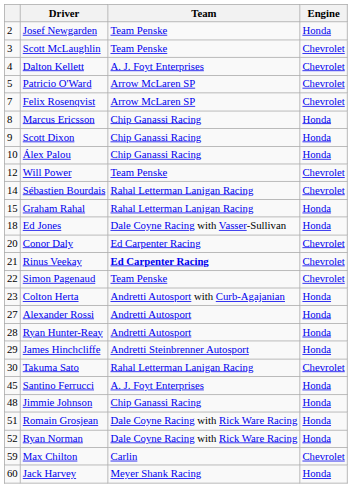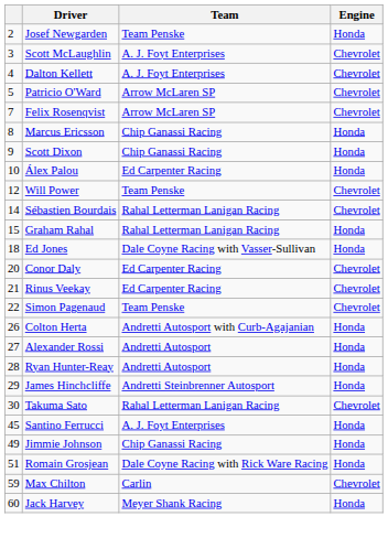Scott McLaughlin | Team: Team Penske -> A. J. Foyt Enterprises
Álex Palou | Team: Chip Ganassi Racing -> Ed Carpenter Racing
Rinus Veekay | Team: bold -> normal
Colton Herta | column 1: 23 -> 26
Jimmie Johnson | column 1: 48 -> 49
- row: 52 | Ryan Norman | Dale Coyne Racing with Rick Ware Racing | Honda
